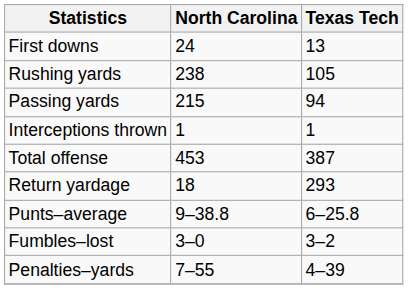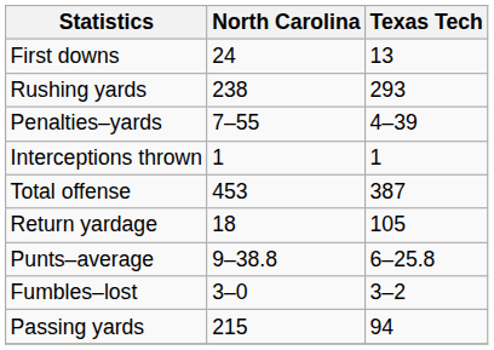Rushing yards | Texas Tech: 105 -> 293
rows swapped: Passing yards <-> Penalties–yards
Return yardage | Texas Tech: 293 -> 105
